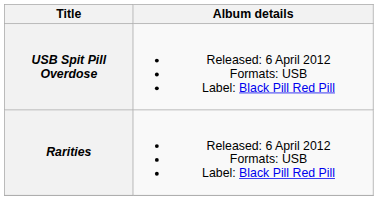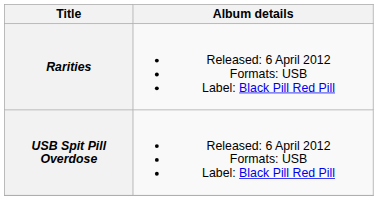rows swapped: USB Spit Pill Overdose <-> Rarities
